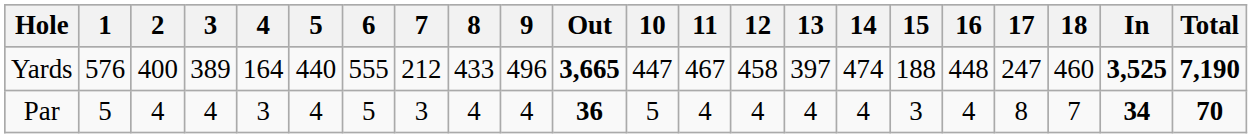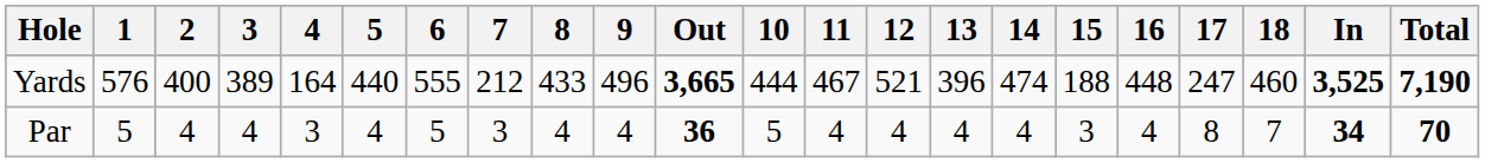Yards | 10: 447 -> 444
Yards | 12: 458 -> 521
Yards | 13: 397 -> 396
